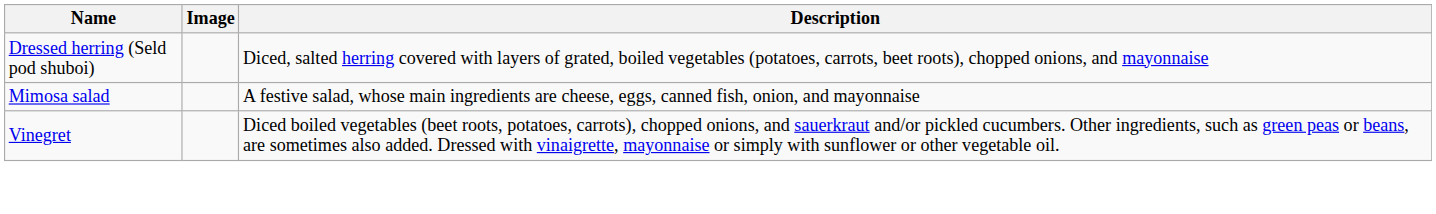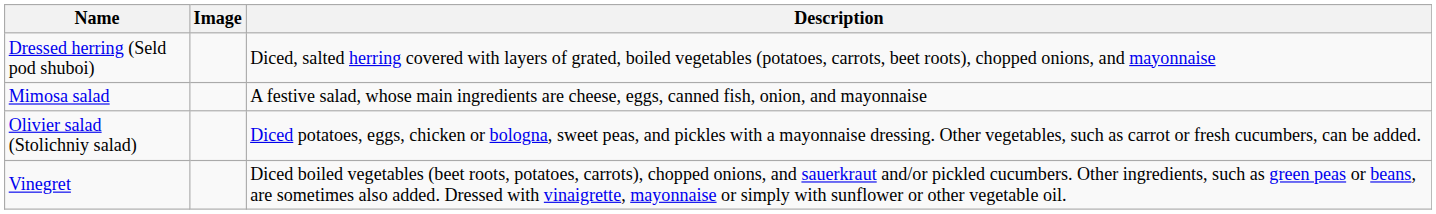+ row: Olivier salad (Stolichniy salad) | Diced potatoes, eggs, chicken or bologna, sweet peas, and pickles with a mayonnaise dressing. Other vegetables, such as carrot or fresh cucumbers, can be added.
